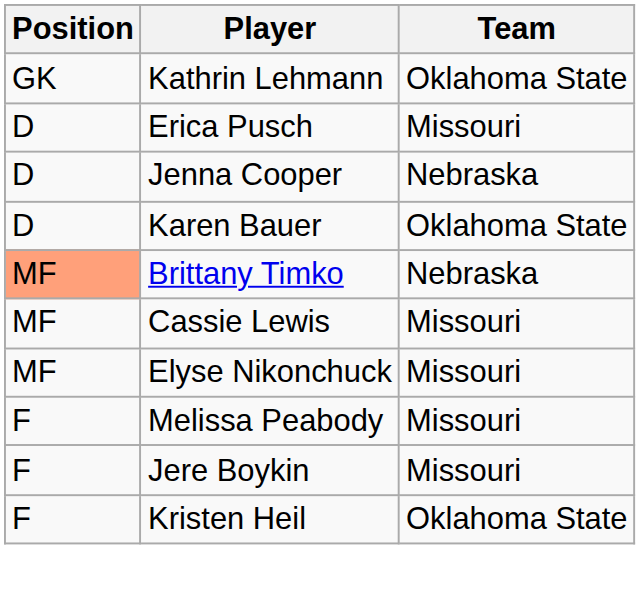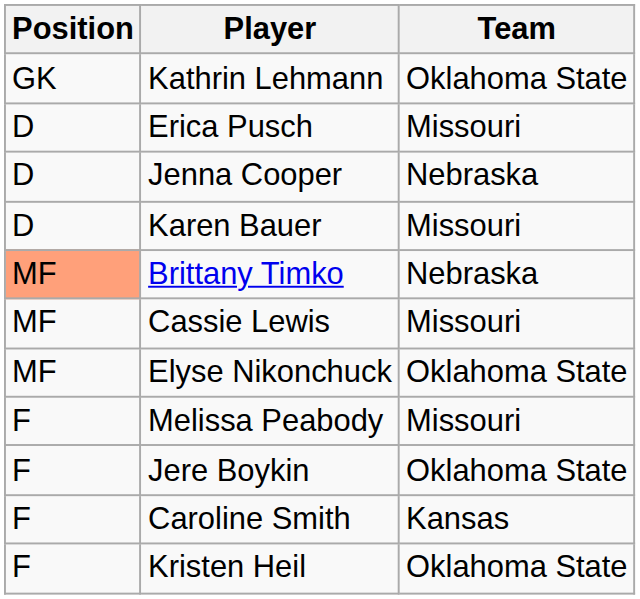Karen Bauer | Team: Oklahoma State -> Missouri
Elyse Nikonchuck | Team: Missouri -> Oklahoma State
Jere Boykin | Team: Missouri -> Oklahoma State
+ row: F | Caroline Smith | Kansas
